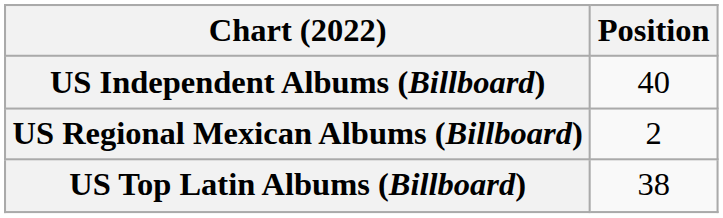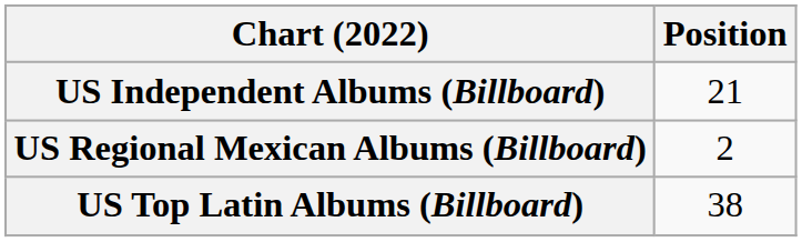US Independent Albums (Billboard) | Position: 40 -> 21
